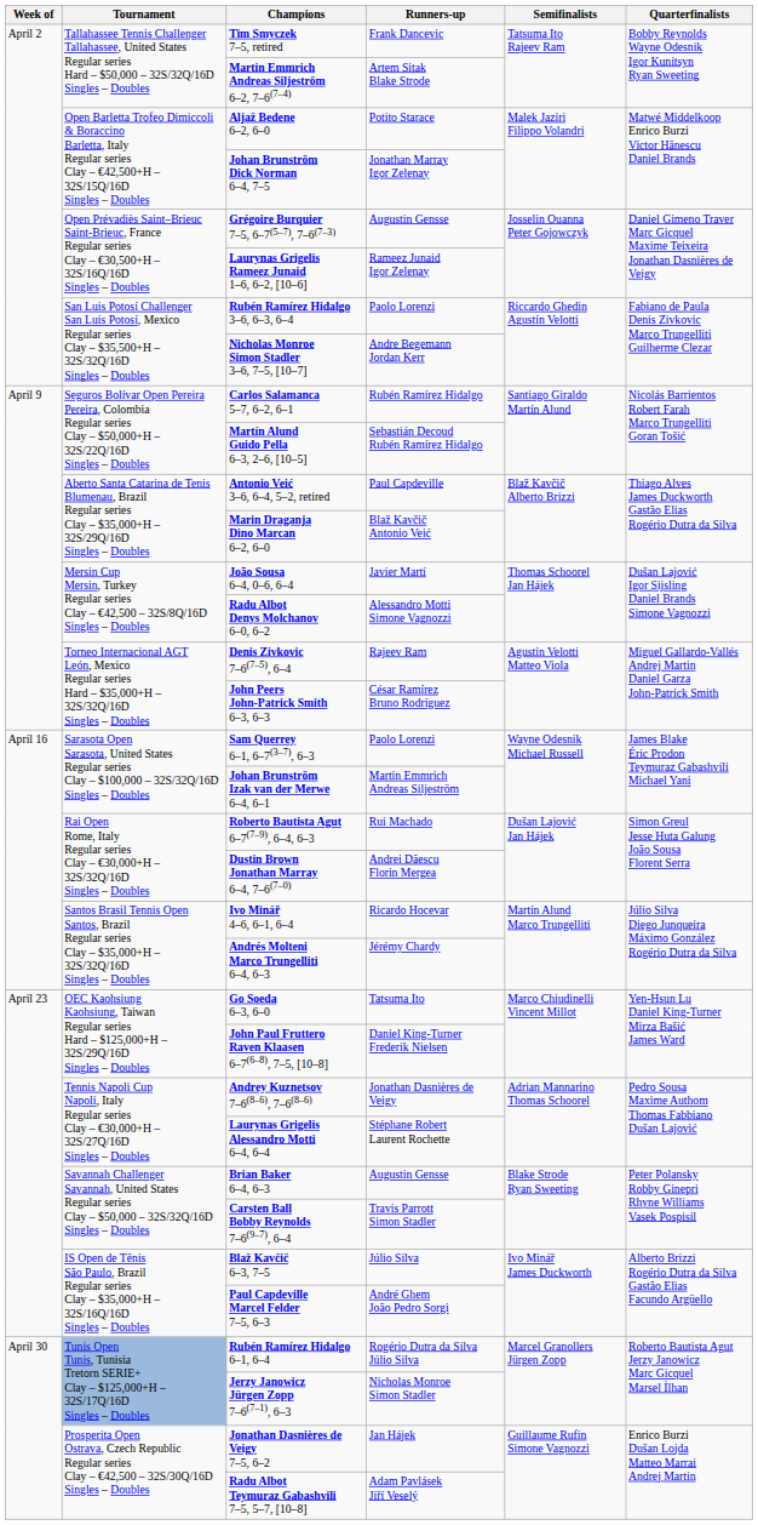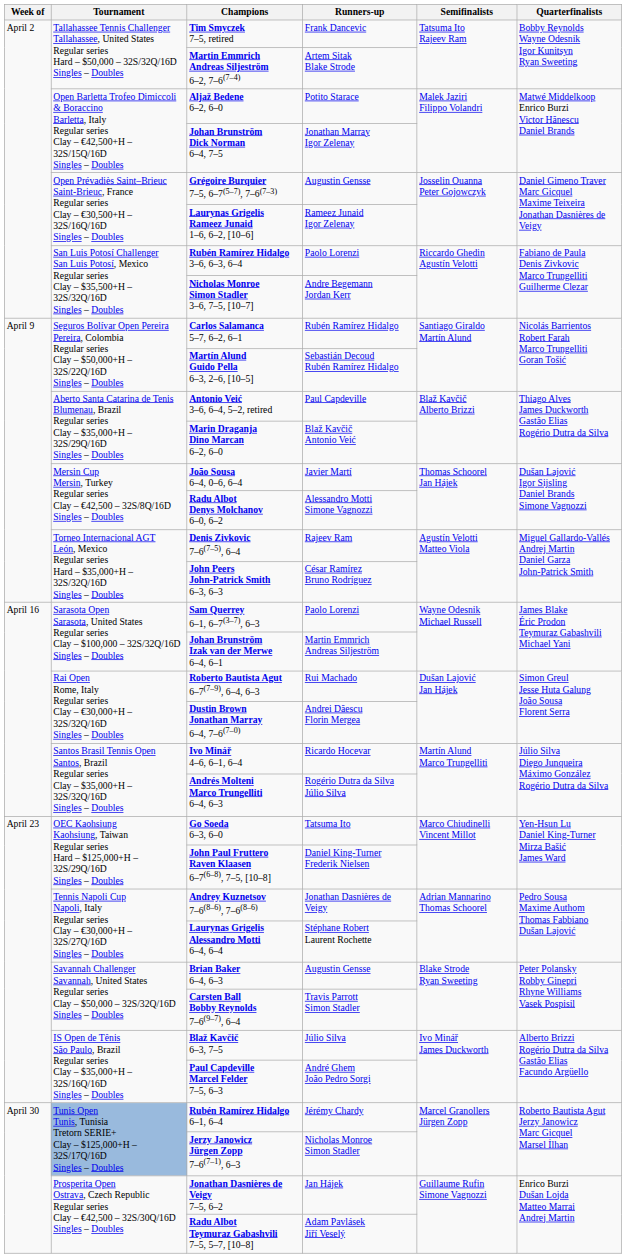Andrés Molteni Marco Trungelliti 6–4, 6–3 | Runners-up: Jérémy Chardy -> Rogério Dutra da Silva Júlio Silva
Rubén Ramírez Hidalgo 6–1, 6–4 | Runners-up: Rogério Dutra da Silva Júlio Silva -> Jérémy Chardy
